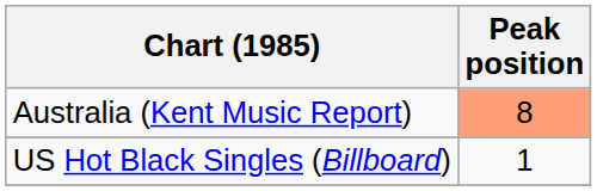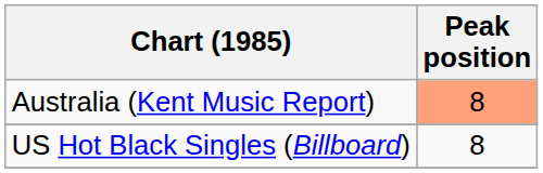US Hot Black Singles (Billboard) | Peak position: 1 -> 8
